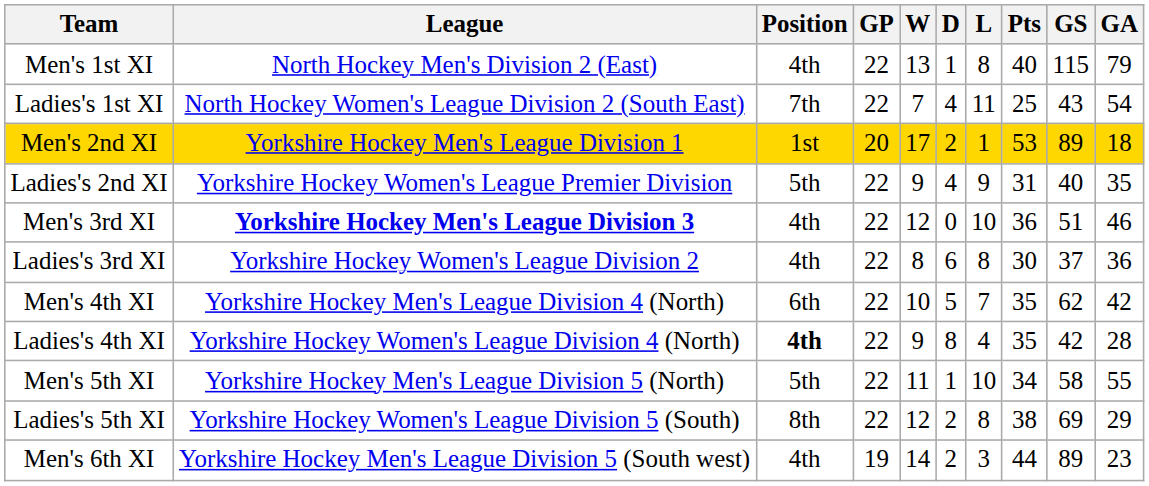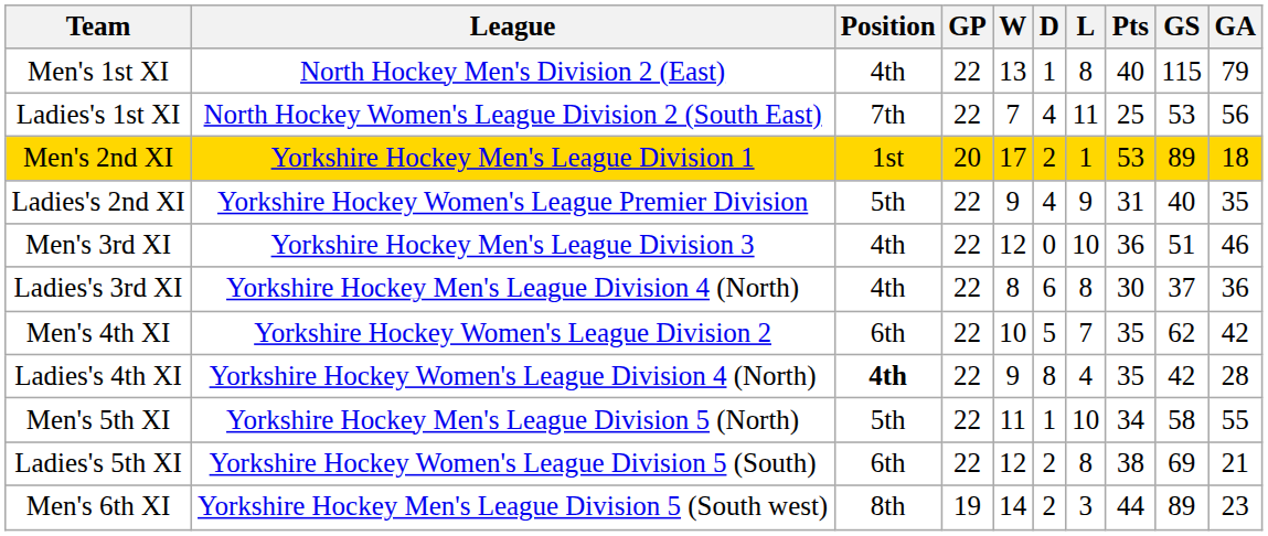Ladies's 1st XI | GS: 43 -> 53
Ladies's 1st XI | GA: 54 -> 56
Men's 3rd XI | League: bold -> normal
Ladies's 3rd XI | League: Yorkshire Hockey Women's League Division 2 -> Yorkshire Hockey Men's League Division 4 (North)
Men's 4th XI | League: Yorkshire Hockey Men's League Division 4 (North) -> Yorkshire Hockey Women's League Division 2
Ladies's 5th XI | Position: 8th -> 6th
Ladies's 5th XI | GA: 29 -> 21
Men's 6th XI | Position: 4th -> 8th
